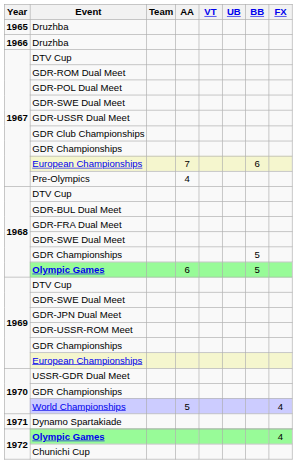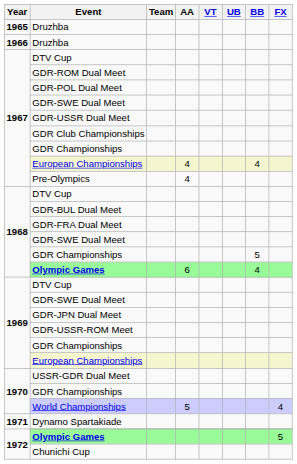1967 / European Championships | AA: 7 -> 4
1967 / European Championships | BB: 6 -> 4
1968 / Olympic Games | BB: 5 -> 4
1972 / Olympic Games | FX: 4 -> 5
